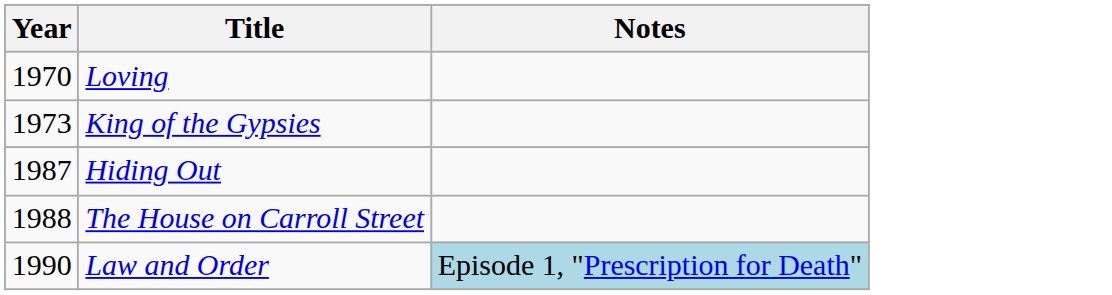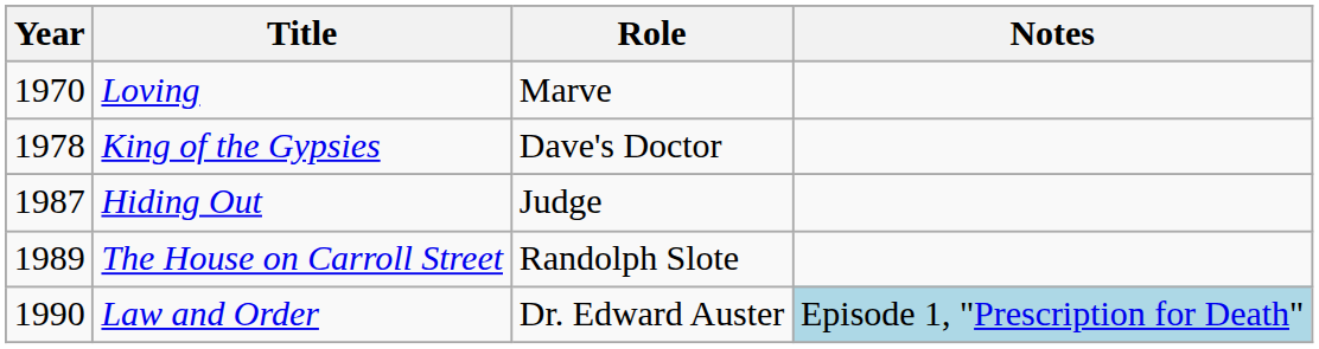+ column: Role | Marve | Dave's Doctor | Judge | Randolph Slote | Dr. Edward Auster
King of the Gypsies | Year: 1973 -> 1978
The House on Carroll Street | Year: 1988 -> 1989
